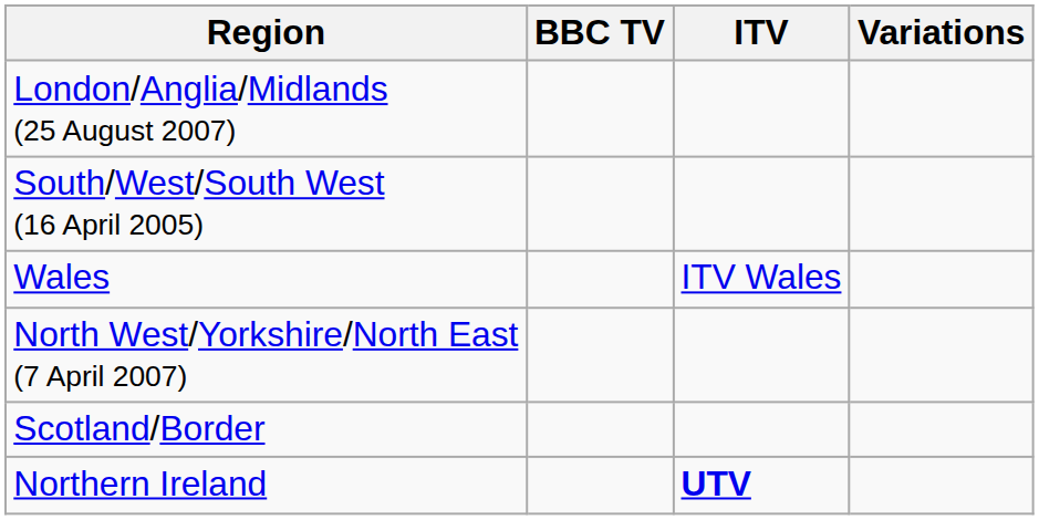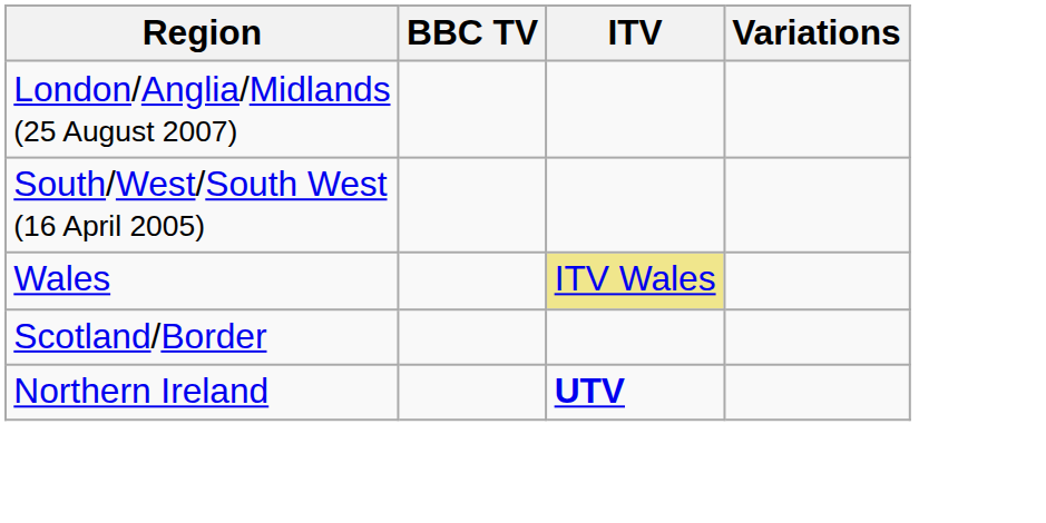Wales | ITV: no background -> khaki background
- row: North West/Yorkshire/North East (7 April 2007)
